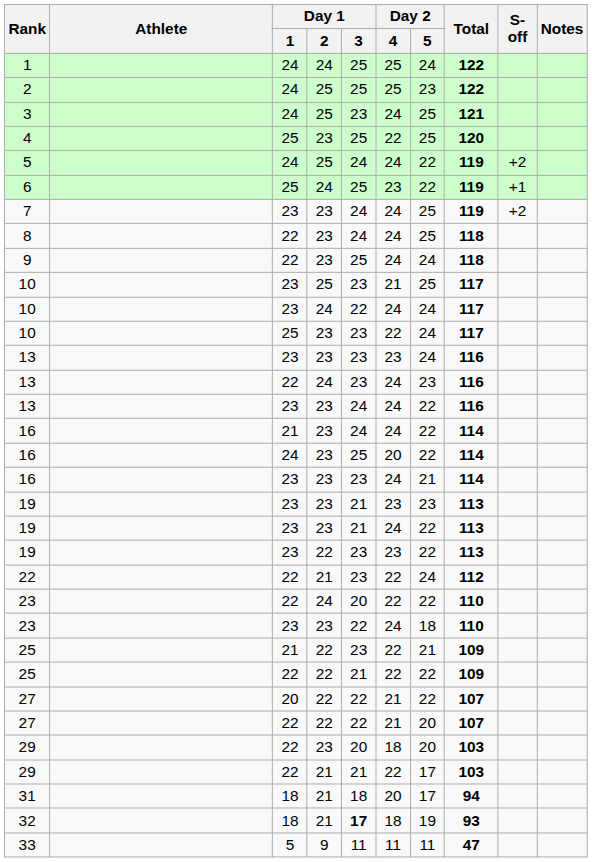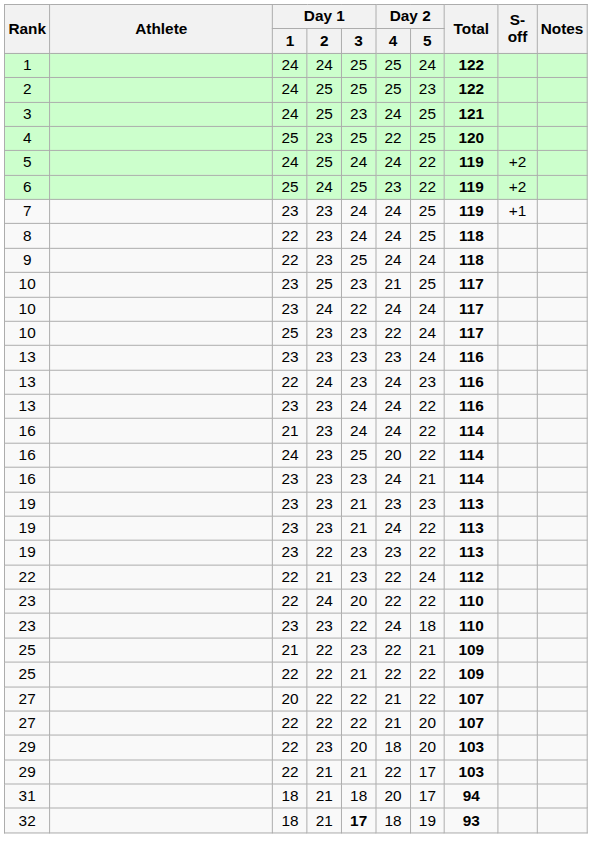6 | S-off: +1 -> +2
7 | S-off: +2 -> +1
- row: 33 | 5 | 9 | 11 | 11 | 11 | 47
